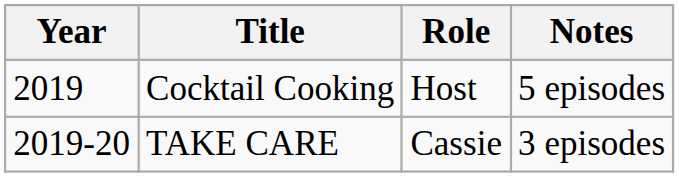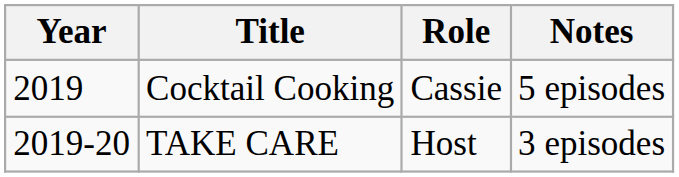Cocktail Cooking | Role: Host -> Cassie
TAKE CARE | Role: Cassie -> Host
